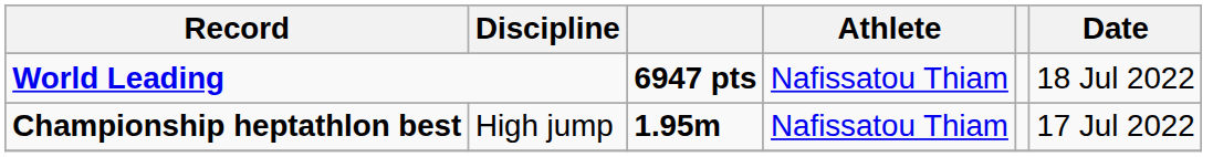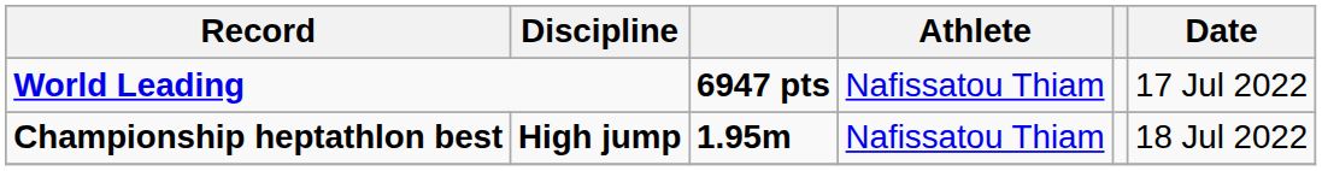World Leading | Date: 18 Jul 2022 -> 17 Jul 2022
Championship heptathlon best | Discipline: normal -> bold
Championship heptathlon best | Date: 17 Jul 2022 -> 18 Jul 2022
